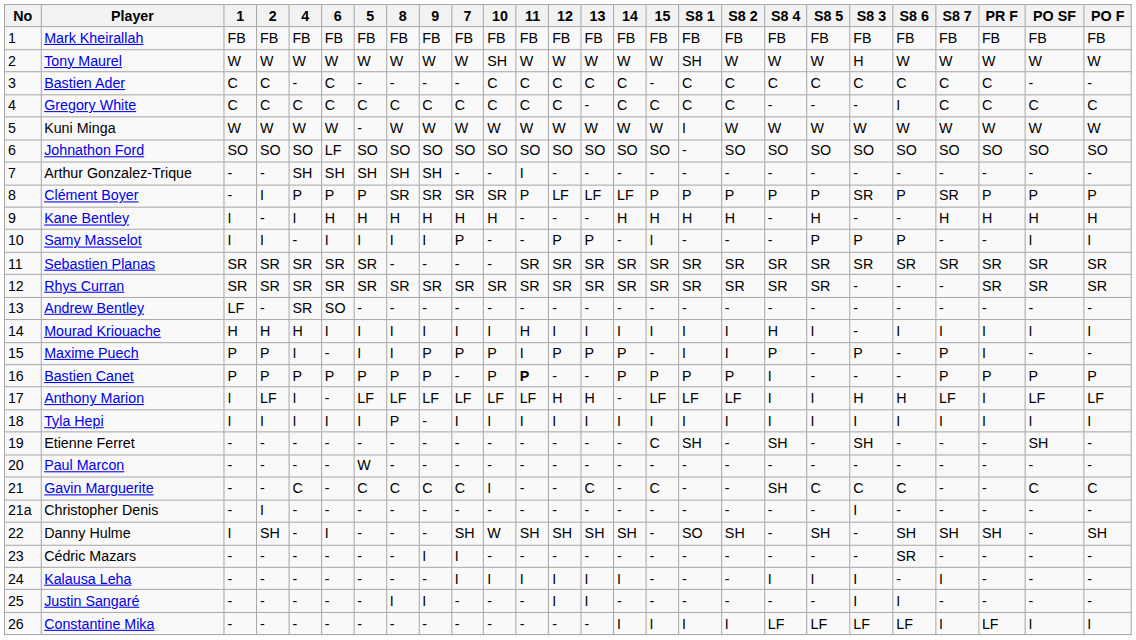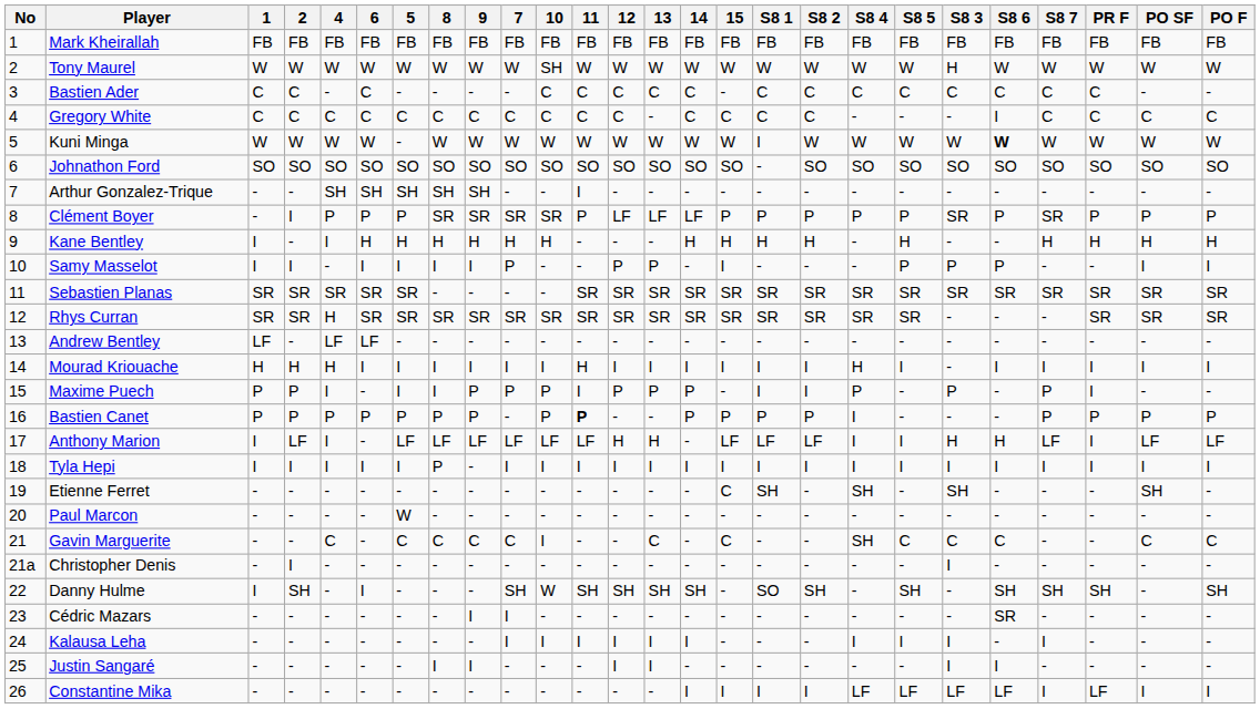Tony Maurel | S8 1: SH -> W
Kuni Minga | S8 6: normal -> bold
Johnathon Ford | 6: LF -> SO
Rhys Curran | 4: SR -> H
Andrew Bentley | 4: SR -> LF
Andrew Bentley | 6: SO -> LF
